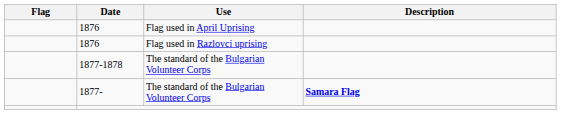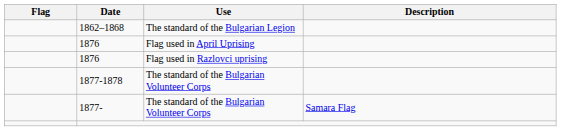+ row: 1862–1868 | The standard of the Bulgarian Legion
1877- | Description: bold -> normal
